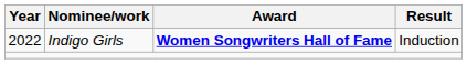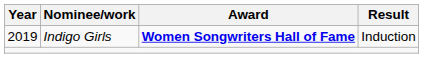Indigo Girls | Year: 2022 -> 2019
